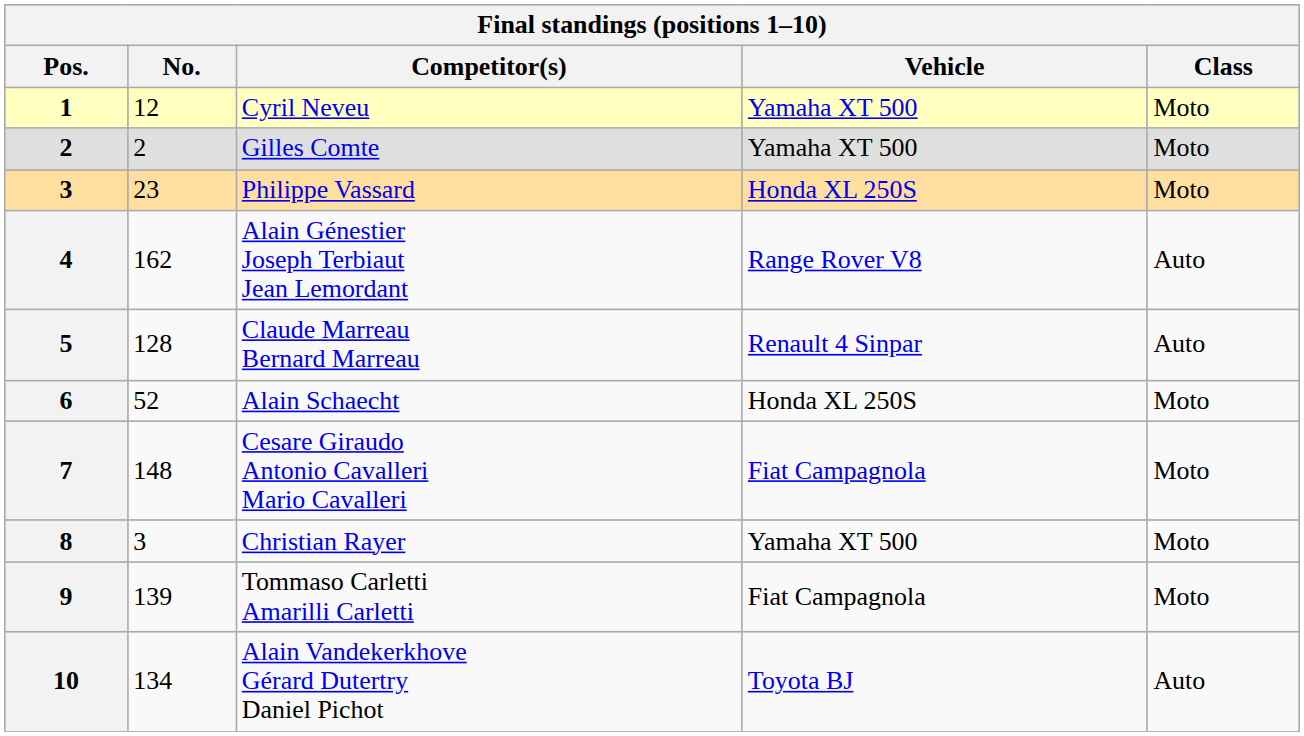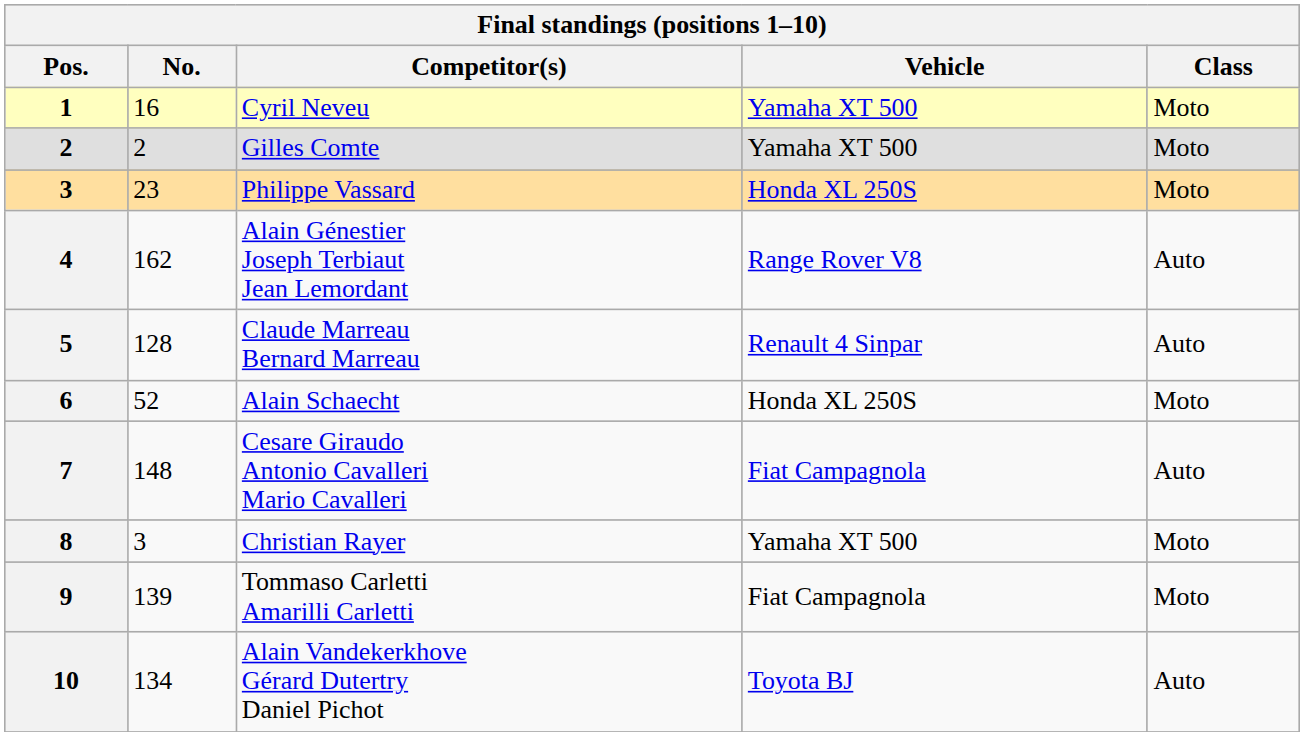Cyril Neveu | No.: 12 -> 16
Cesare Giraudo Antonio Cavalleri Mario Cavalleri | Class: Moto -> Auto
